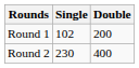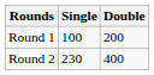Round 1 | Single: 102 -> 100
